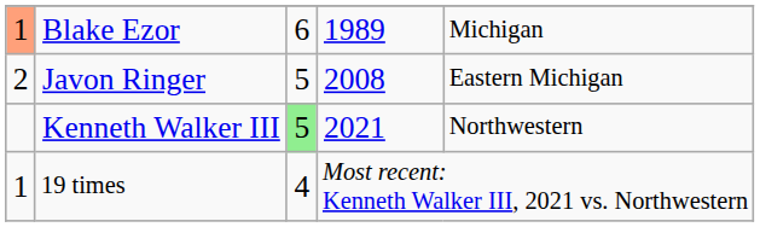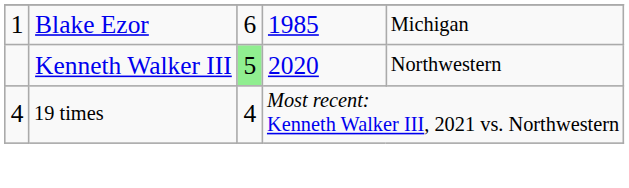Blake Ezor | column 1: lightsalmon background -> no background
Blake Ezor | column 4: 1989 -> 1985
- row: 2 | Javon Ringer | 5 | 2008 | Eastern Michigan
Kenneth Walker III | column 4: 2021 -> 2020
19 times | column 1: 1 -> 4
